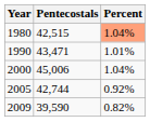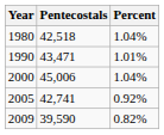1980 | Pentecostals: 42,515 -> 42,518
1980 | Percent: lightsalmon background -> no background
2005 | Pentecostals: 42,744 -> 42,741
